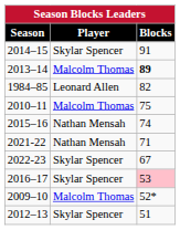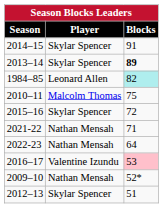2013–14 | Player: Malcolm Thomas -> Skylar Spencer
1984–85 | Blocks: no background -> paleturquoise background
2015–16 | Player: Nathan Mensah -> Skylar Spencer
2015–16 | Blocks: 74 -> 72
2022-23 | Player: Skylar Spencer -> Nathan Mensah
2022-23 | Blocks: 67 -> 64
2016–17 | Player: Skylar Spencer -> Valentine Izundu
2009–10 | Player: Malcolm Thomas -> Nathan Mensah
